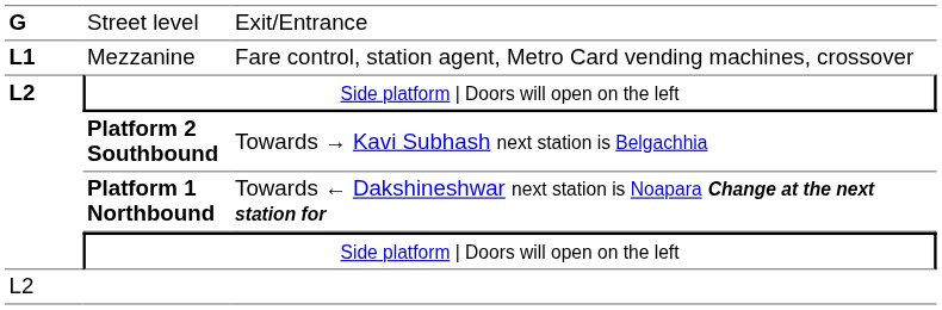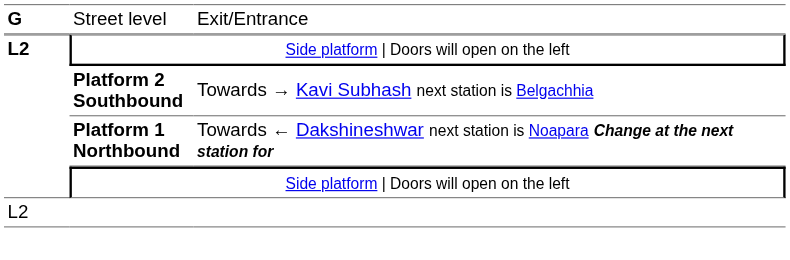- row: L1 | Mezzanine | Fare control, station agent, Metro Card vending machines, crossover
